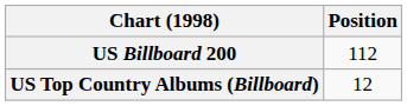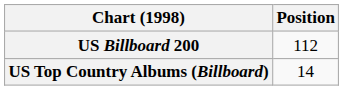US Top Country Albums (Billboard) | Position: 12 -> 14
